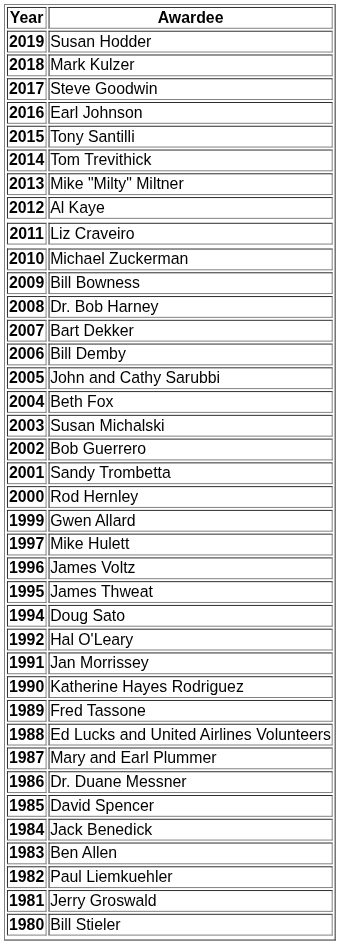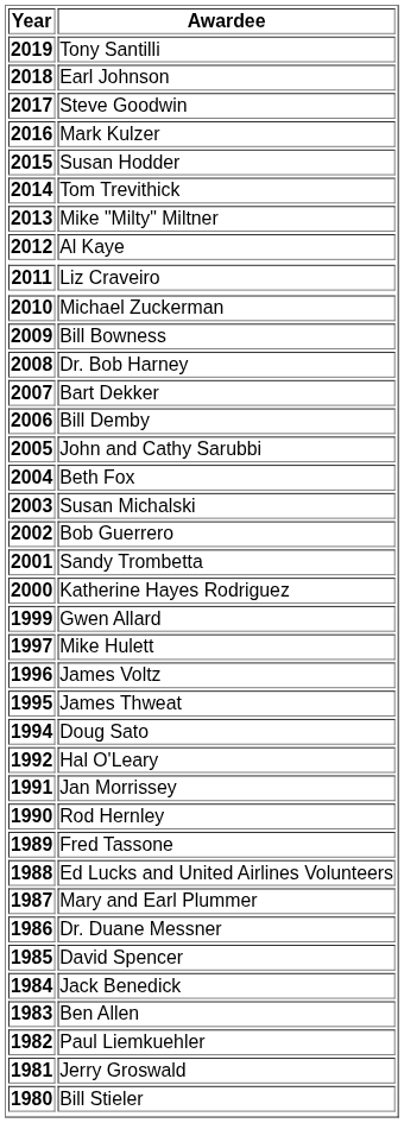2019 | Awardee: Susan Hodder -> Tony Santilli
2018 | Awardee: Mark Kulzer -> Earl Johnson
2016 | Awardee: Earl Johnson -> Mark Kulzer
2015 | Awardee: Tony Santilli -> Susan Hodder
2000 | Awardee: Rod Hernley -> Katherine Hayes Rodriguez
1990 | Awardee: Katherine Hayes Rodriguez -> Rod Hernley
